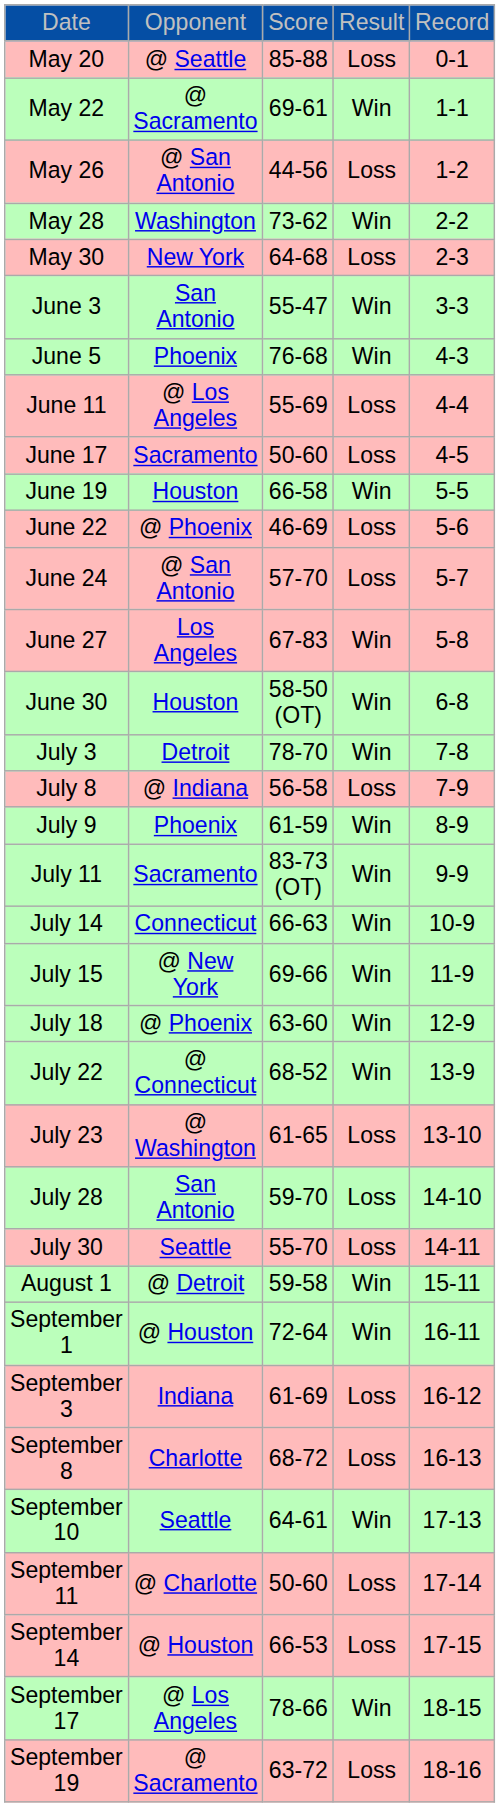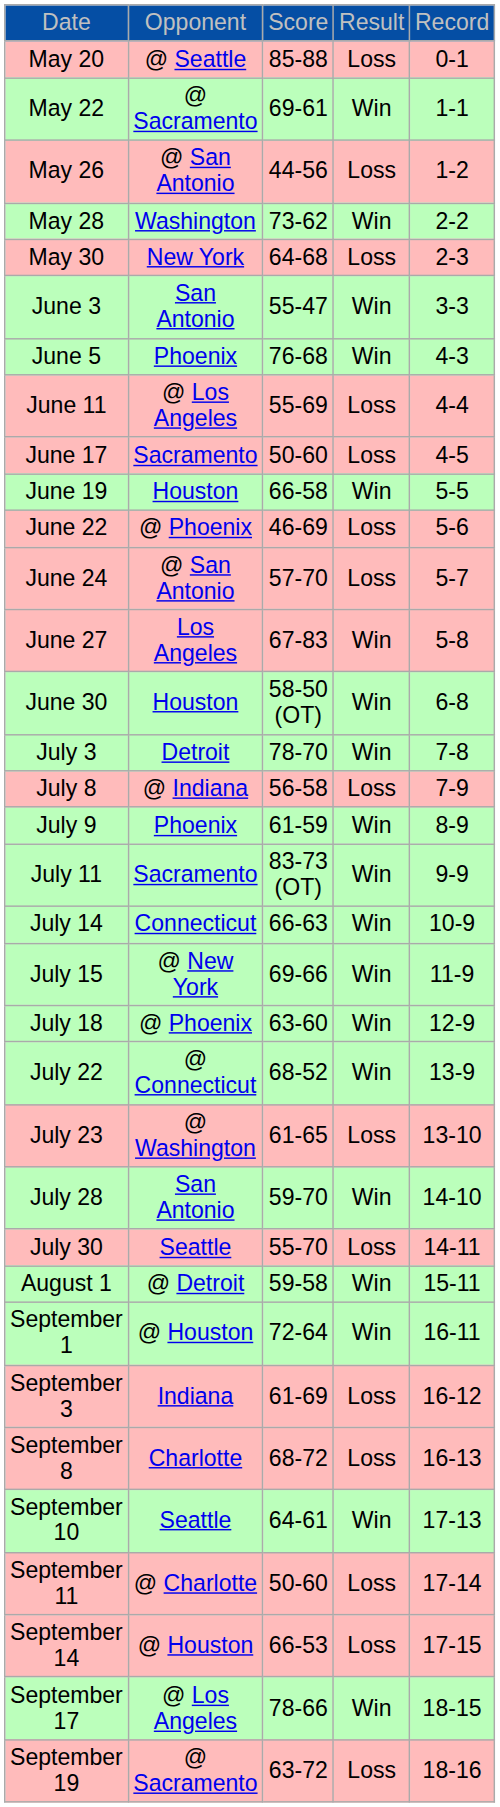July 28 | column 4: Loss -> Win
